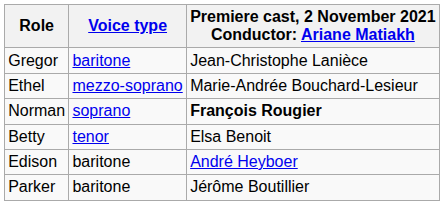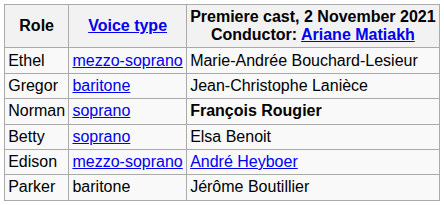rows swapped: Gregor <-> Ethel
Betty | Voice type: tenor -> soprano
Edison | Voice type: baritone -> mezzo-soprano
